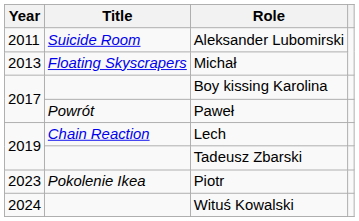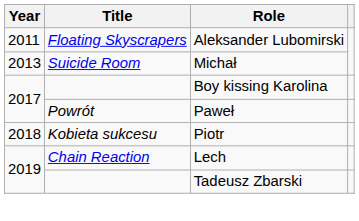Aleksander Lubomirski | Title: Suicide Room -> Floating Skyscrapers
Michał | Title: Floating Skyscrapers -> Suicide Room
+ row: 2018 | Kobieta sukcesu | Piotr
- row: 2023 | Pokolenie Ikea | Piotr
- row: 2024 | Wituś Kowalski
